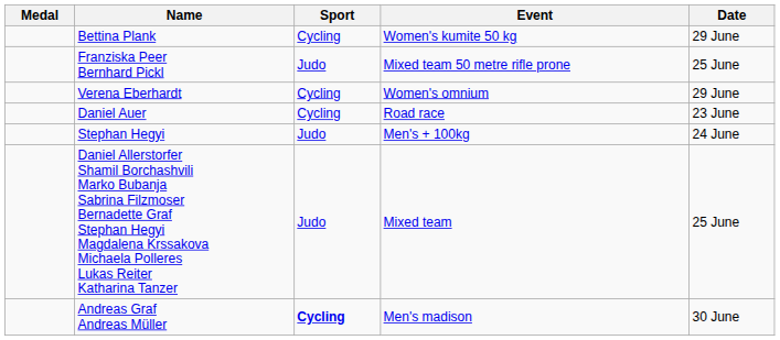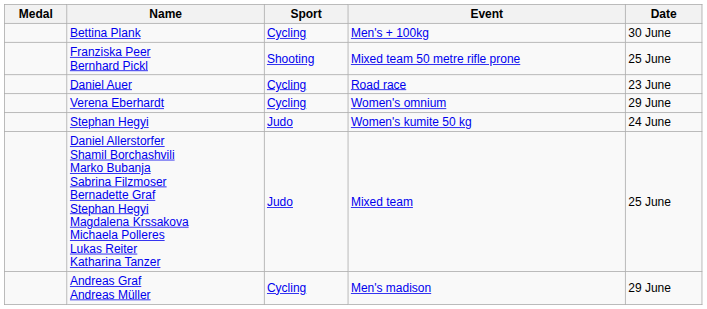Bettina Plank | Event: Women's kumite 50 kg -> Men's + 100kg
Bettina Plank | Date: 29 June -> 30 June
Franziska Peer Bernhard Pickl | Sport: Judo -> Shooting
rows swapped: Verena Eberhardt <-> Daniel Auer
Stephan Hegyi | Event: Men's + 100kg -> Women's kumite 50 kg
Andreas Graf Andreas Müller | Sport: bold -> normal
Andreas Graf Andreas Müller | Date: 30 June -> 29 June
